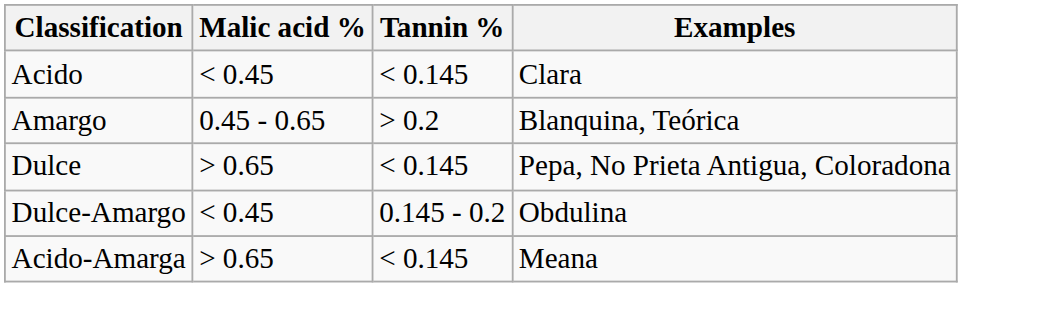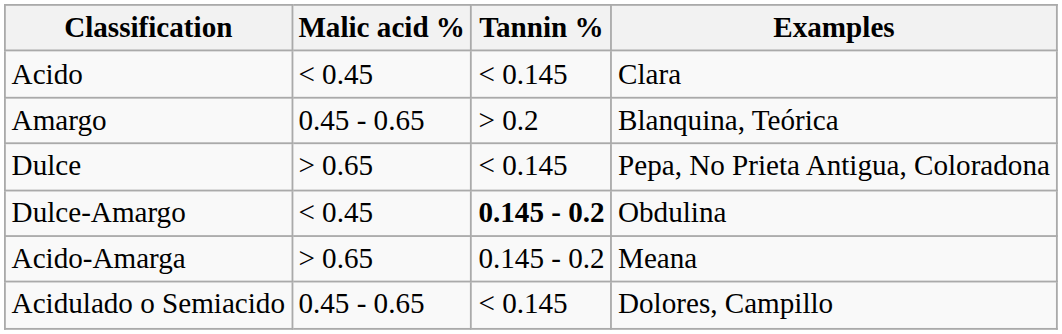Dulce-Amargo | Tannin %: normal -> bold
Acido-Amarga | Tannin %: < 0.145 -> 0.145 - 0.2
+ row: Acidulado o Semiacido | 0.45 - 0.65 | < 0.145 | Dolores, Campillo
